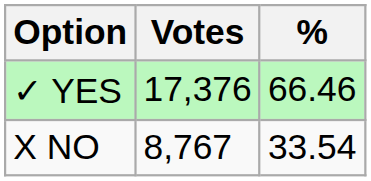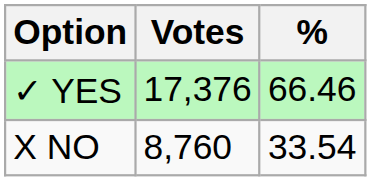X NO | Votes: 8,767 -> 8,760
